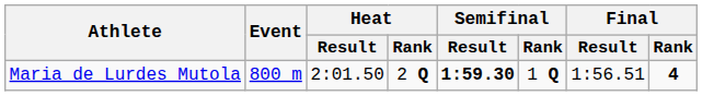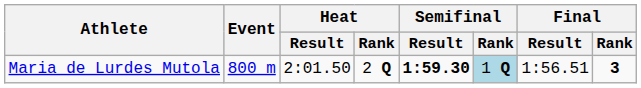Maria de Lurdes Mutola | Semifinal / Rank: no background -> lightblue background
Maria de Lurdes Mutola | Final / Rank: 4 -> 3
